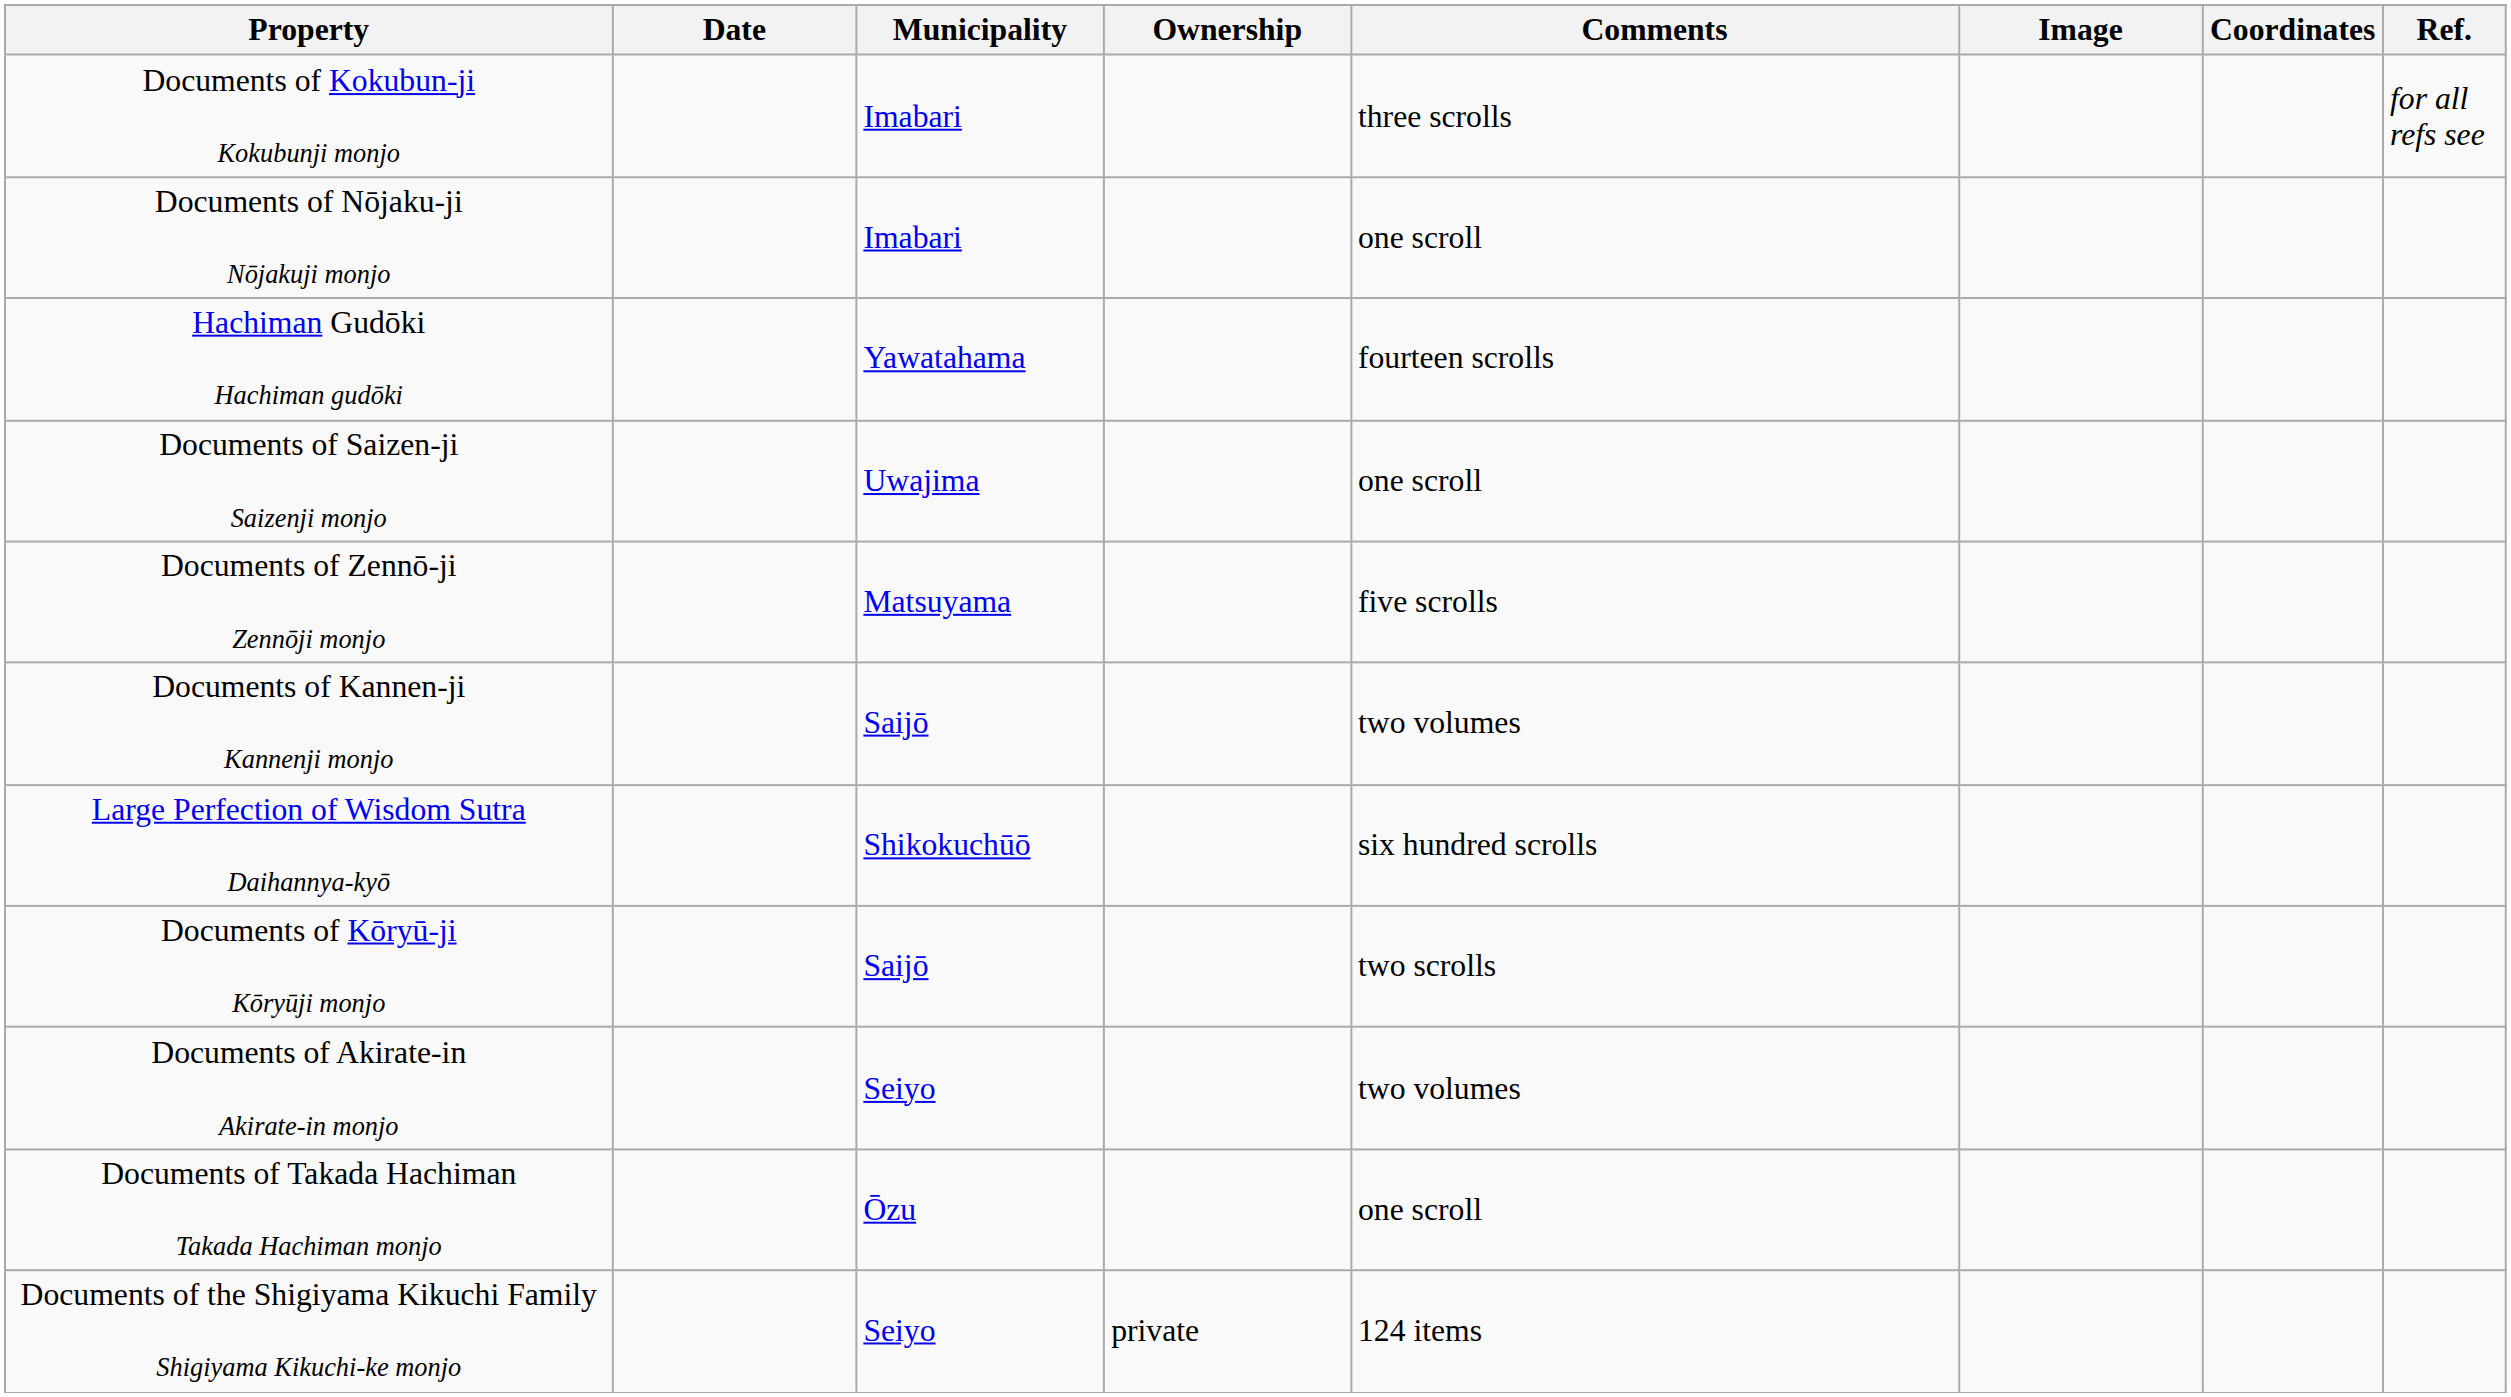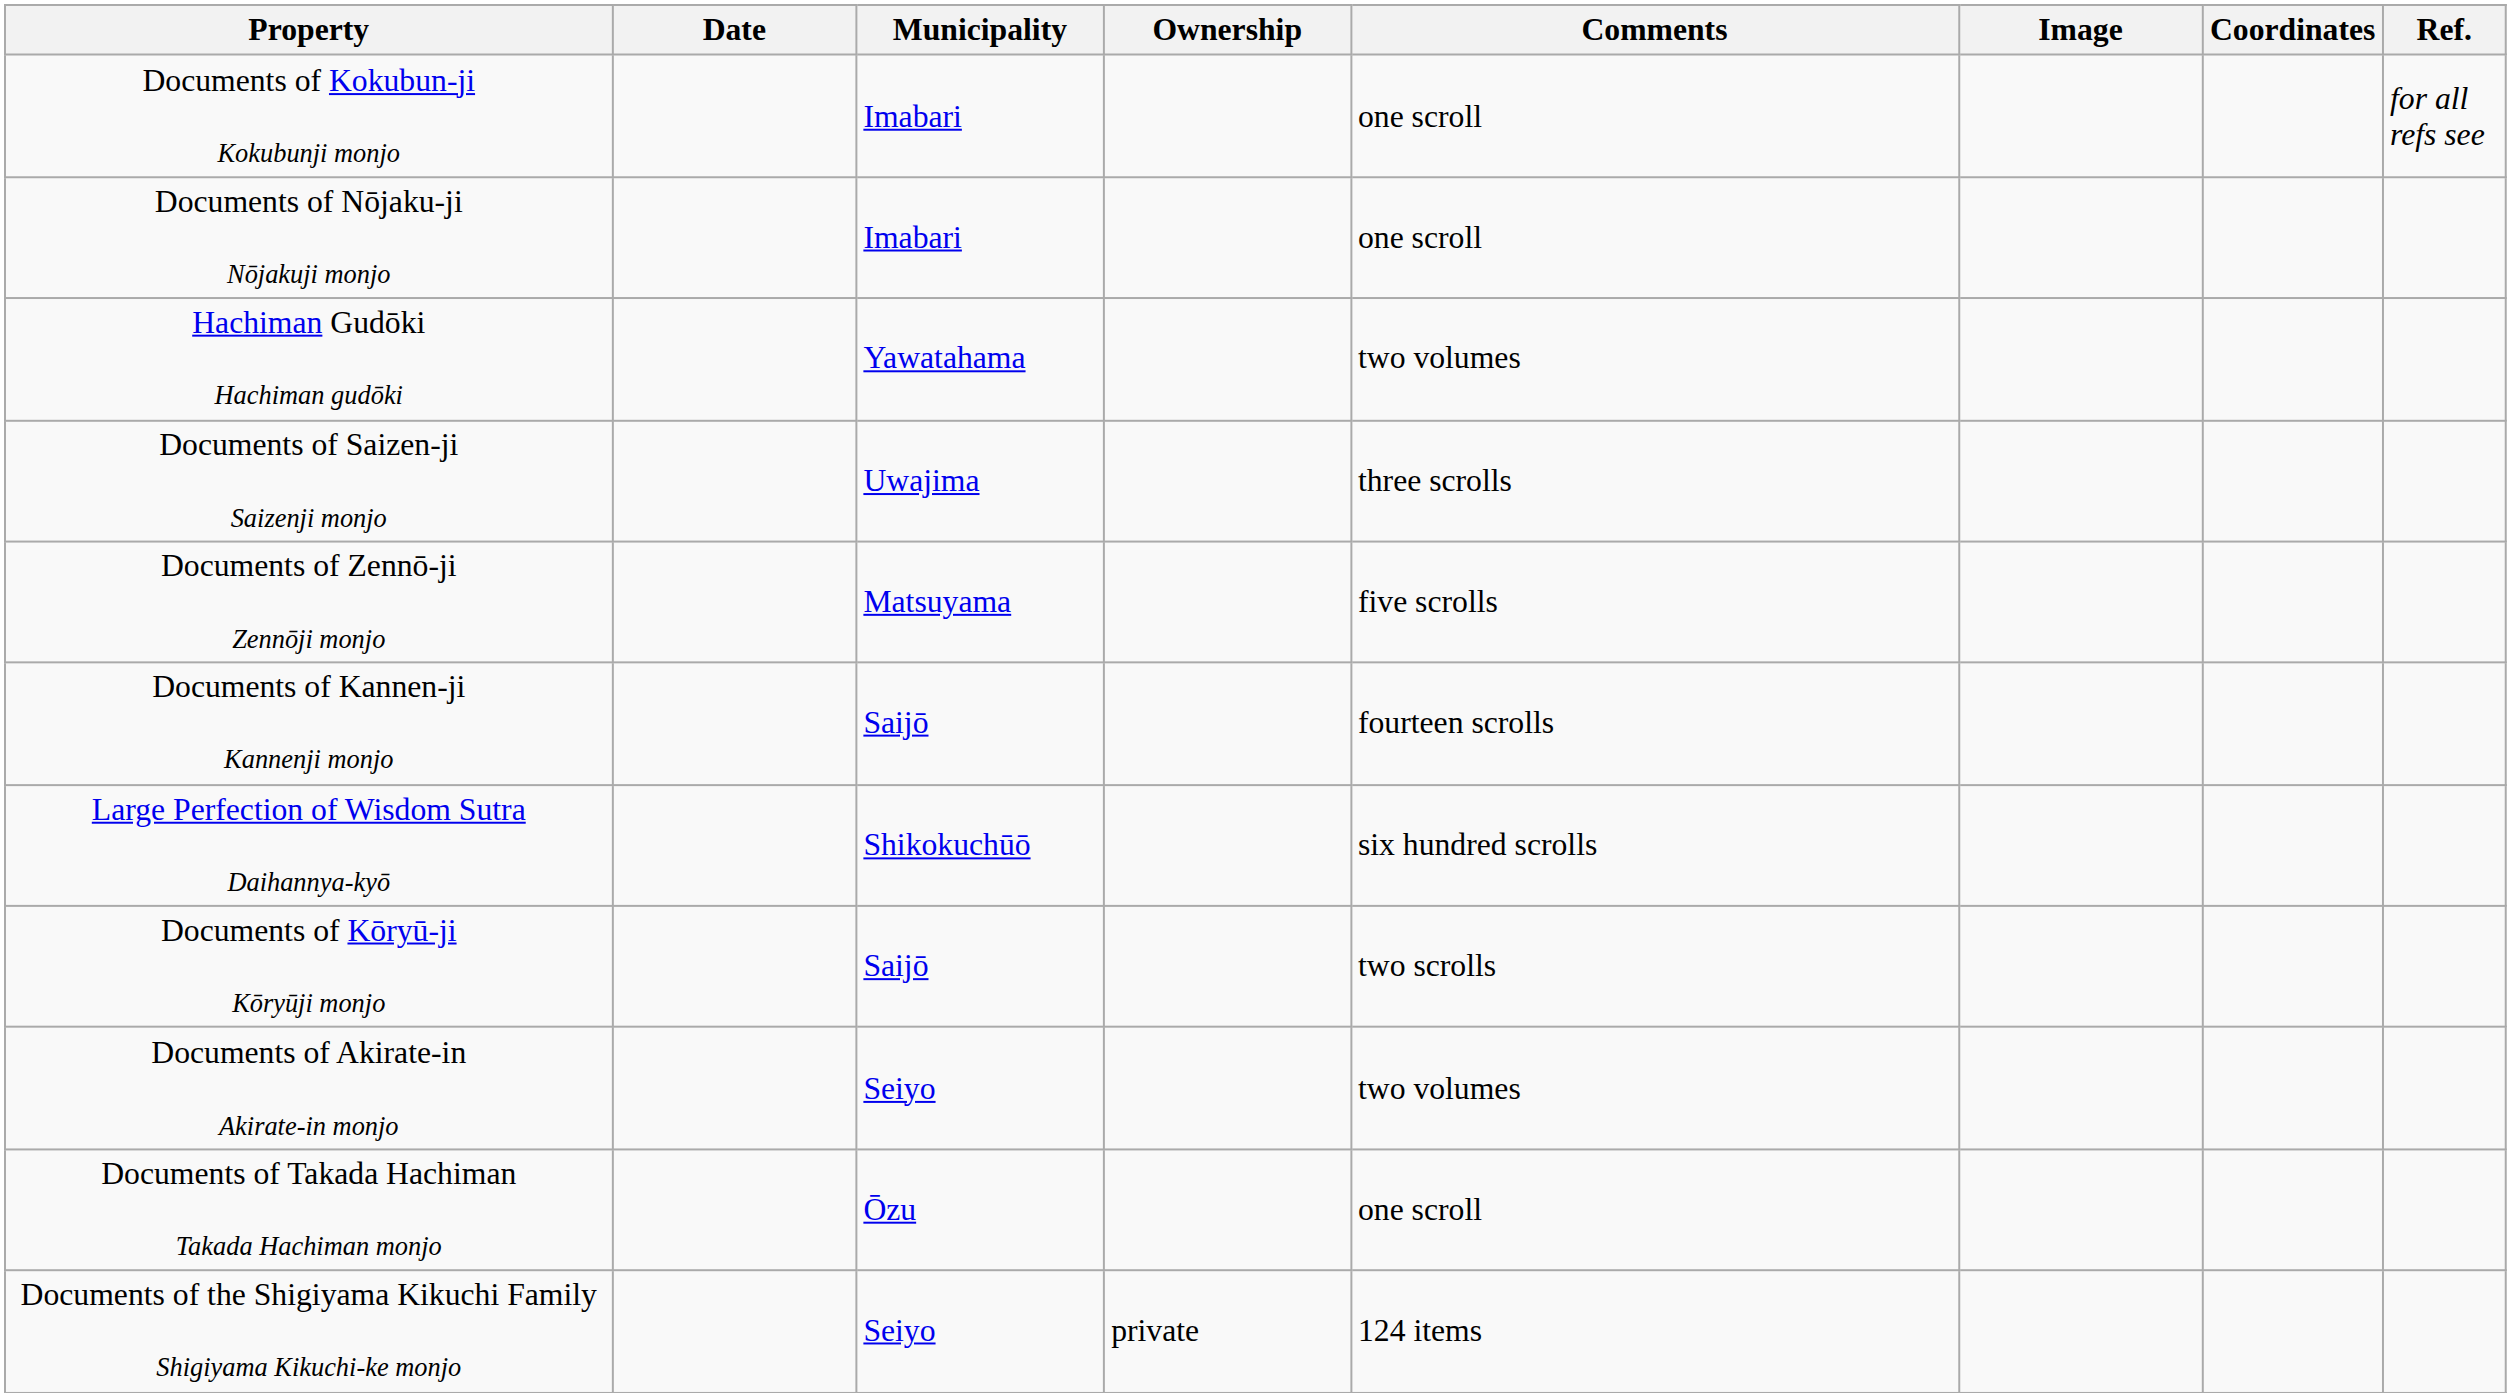Documents of Kokubun-ji Kokubunji monjo | Comments: three scrolls -> one scroll
Hachiman Gudōki Hachiman gudōki | Comments: fourteen scrolls -> two volumes
Documents of Saizen-ji Saizenji monjo | Comments: one scroll -> three scrolls
Documents of Kannen-ji Kannenji monjo | Comments: two volumes -> fourteen scrolls
